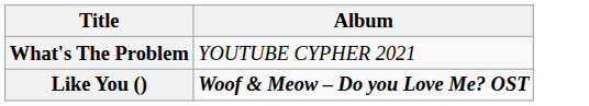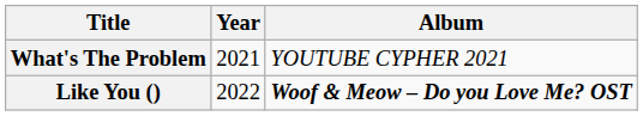+ column: Year | 2021 | 2022
